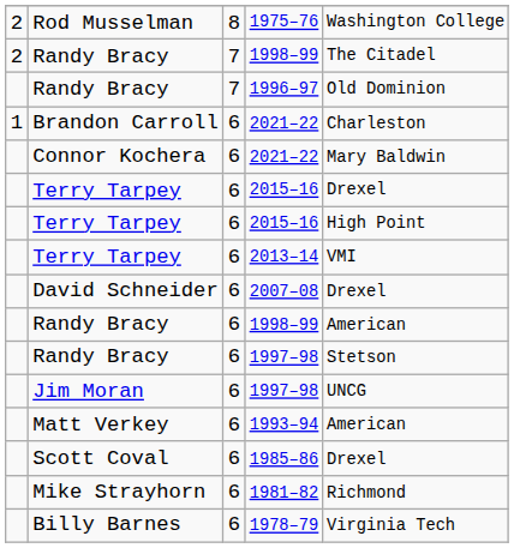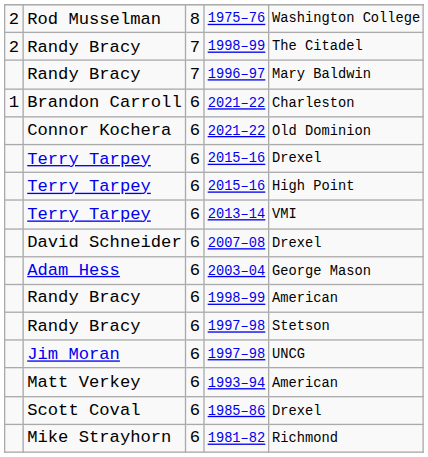1996–97 | column 5: Old Dominion -> Mary Baldwin
Connor Kochera / 2021–22 | column 5: Mary Baldwin -> Old Dominion
+ row: Adam Hess | 6 | 2003–04 | George Mason
- row: Billy Barnes | 6 | 1978–79 | Virginia Tech
